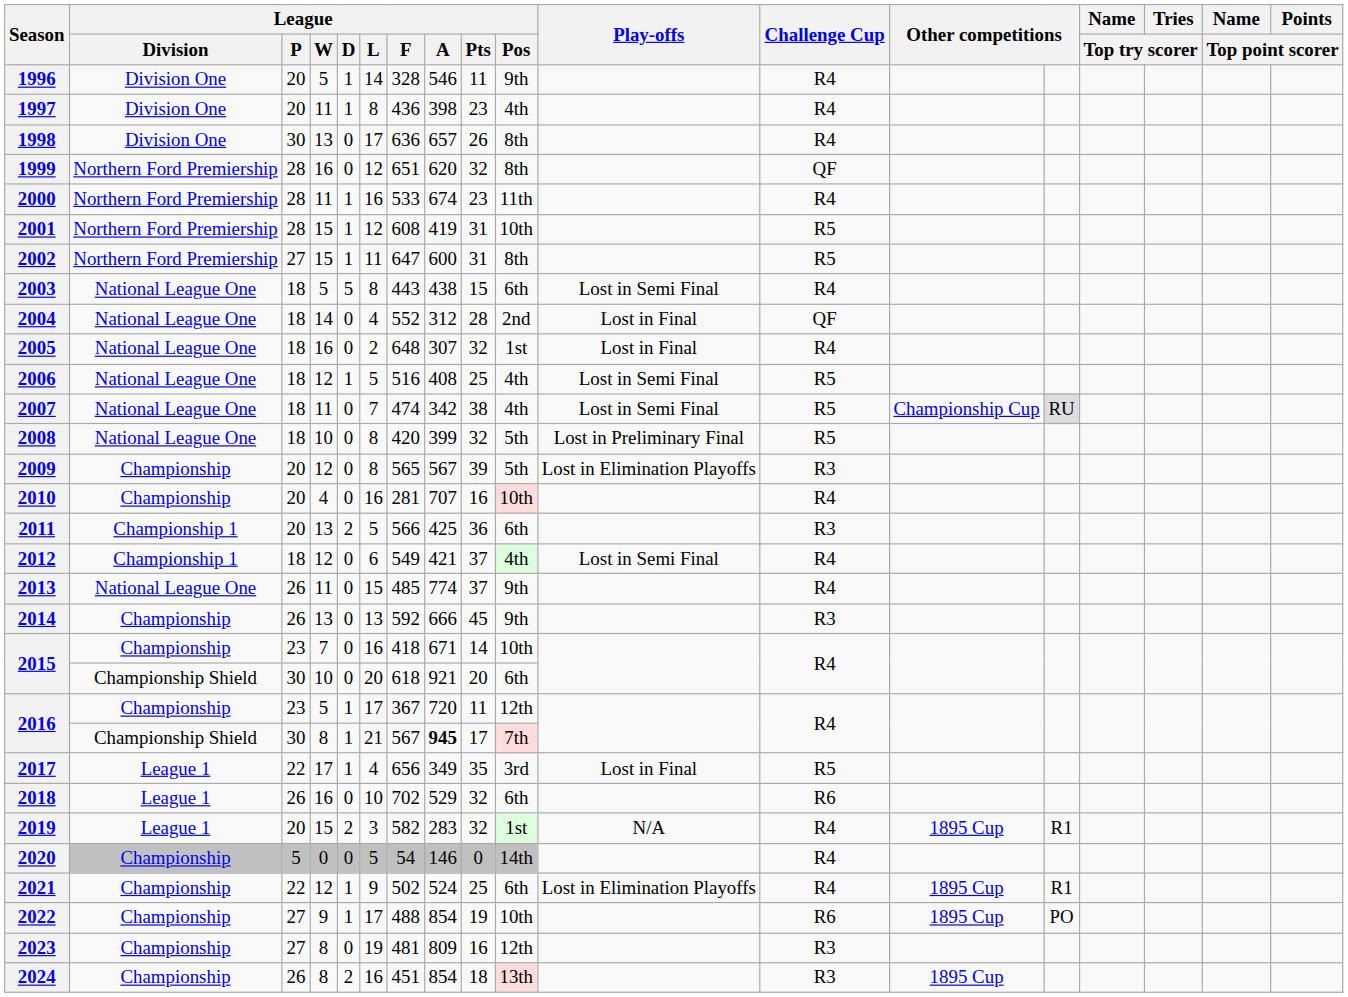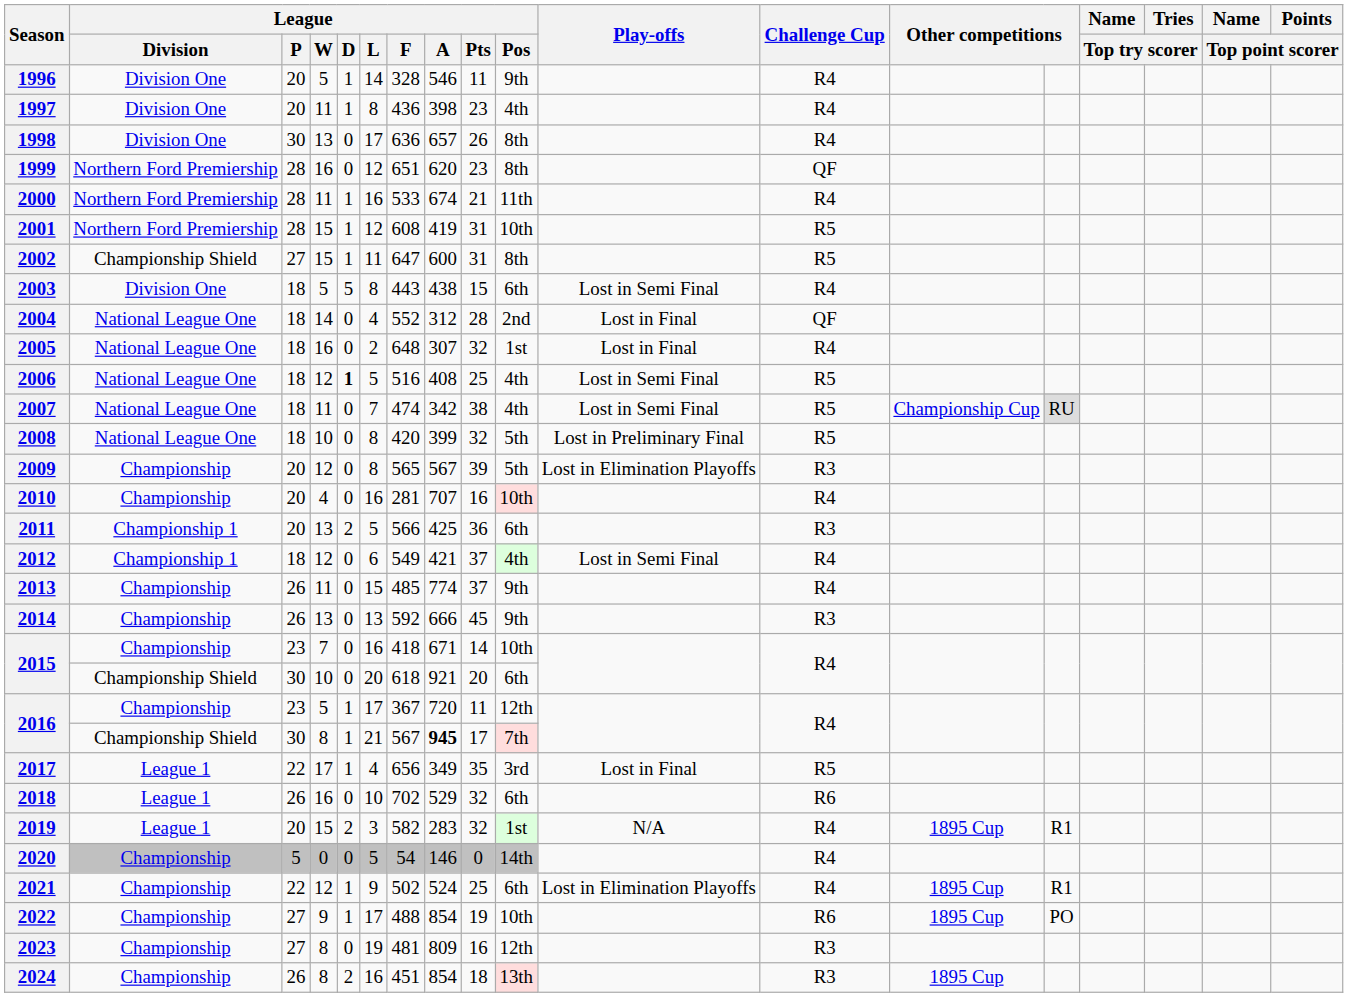1999 | League / Pts: 32 -> 23
2000 | League / Pts: 23 -> 21
2002 | League / Division: Northern Ford Premiership -> Championship Shield
2003 | League / Division: National League One -> Division One
2006 | League / D: normal -> bold
2013 | League / Division: National League One -> Championship
